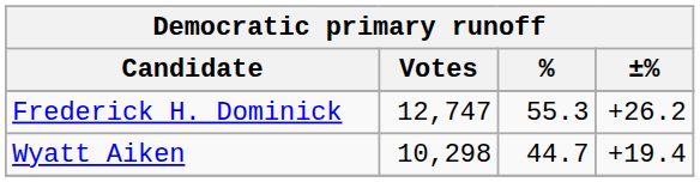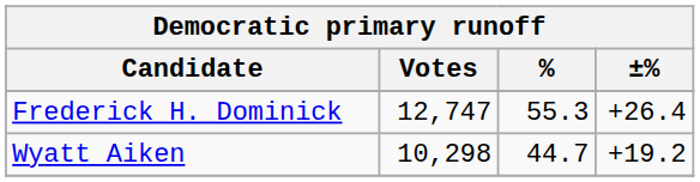Frederick H. Dominick | ±%: +26.2 -> +26.4
Wyatt Aiken | ±%: +19.4 -> +19.2
